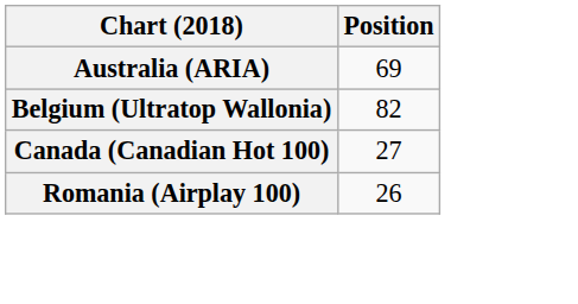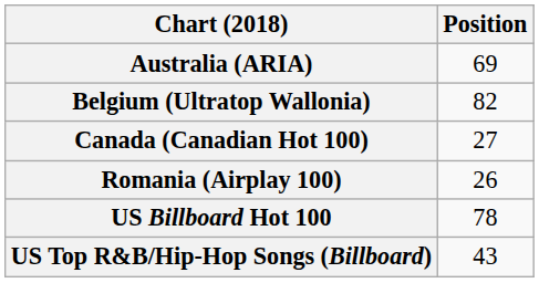+ row: US Billboard Hot 100 | 78
+ row: US Top R&B/Hip-Hop Songs (Billboard) | 43
